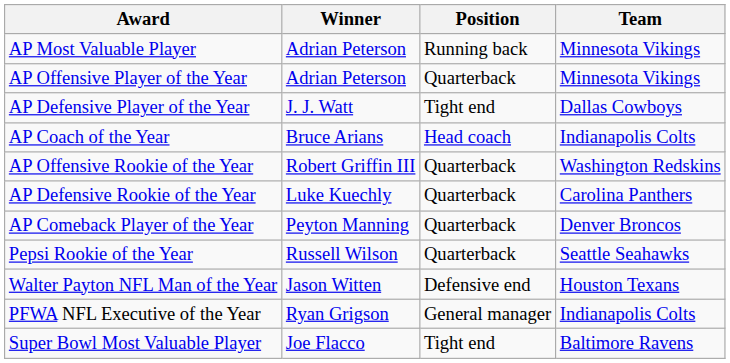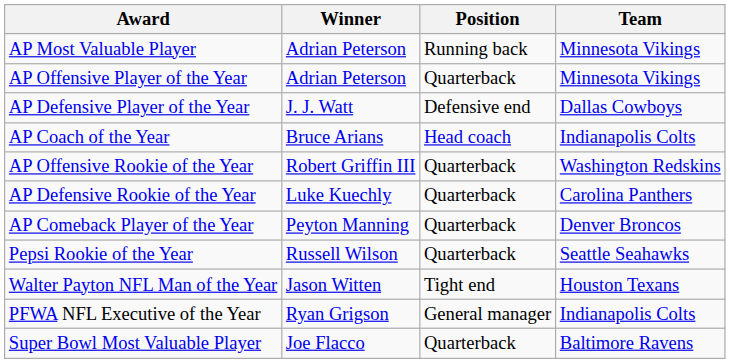AP Defensive Player of the Year | Position: Tight end -> Defensive end
Walter Payton NFL Man of the Year | Position: Defensive end -> Tight end
Super Bowl Most Valuable Player | Position: Tight end -> Quarterback
